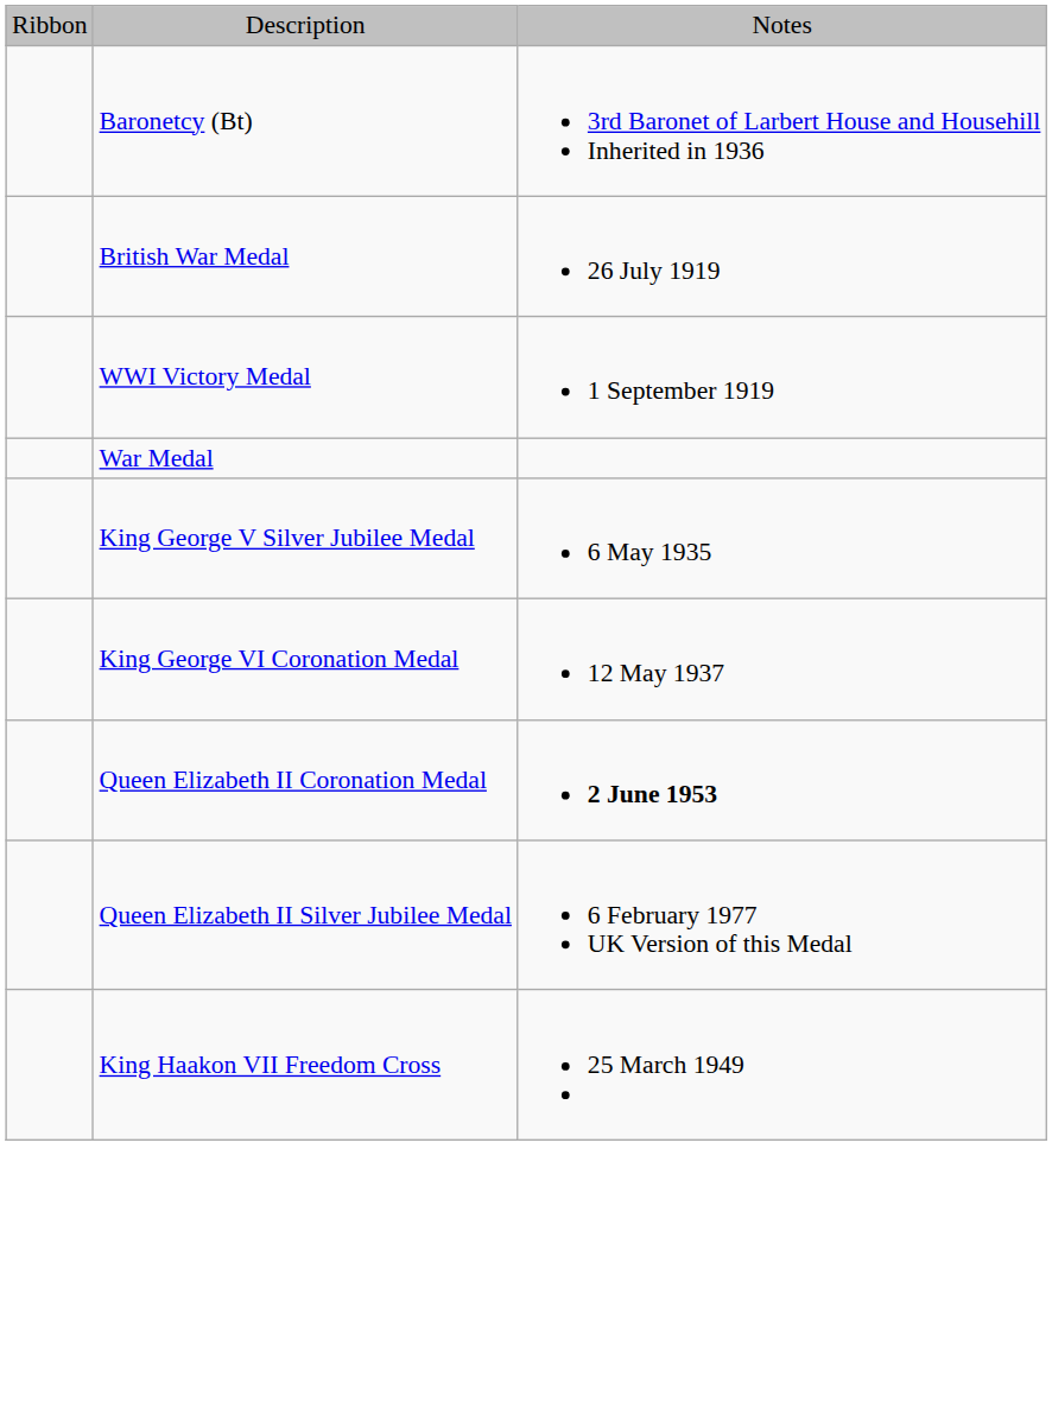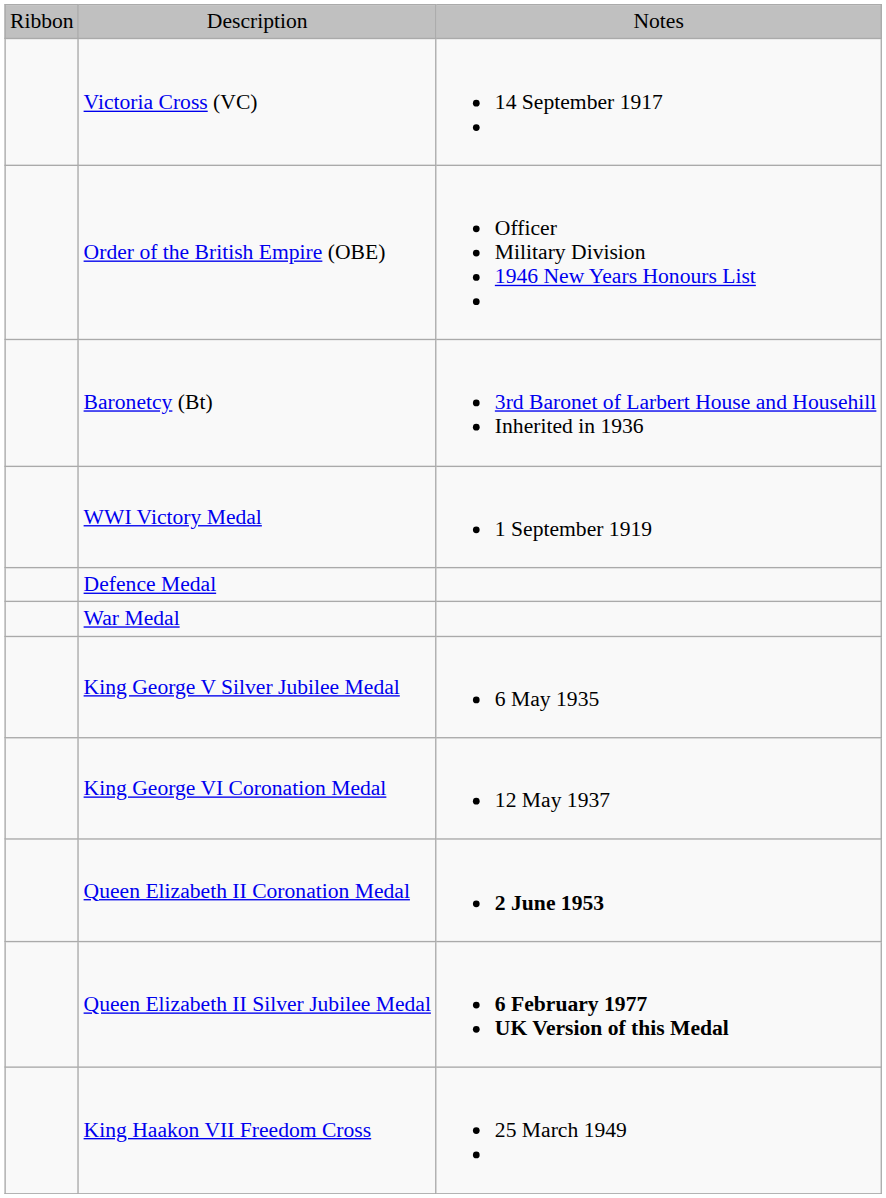+ row: Victoria Cross (VC) | 14 September 1917
+ row: Order of the British Empire (OBE) | Officer Military Division 1946 New Years Honours List
- row: British War Medal | 26 July 1919
+ row: Defence Medal
Queen Elizabeth II Silver Jubilee Medal | column 3: normal -> bold
